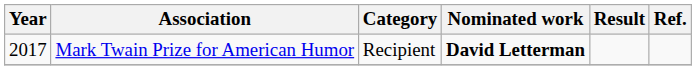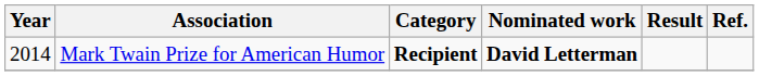Mark Twain Prize for American Humor | Year: 2017 -> 2014
Mark Twain Prize for American Humor | Category: normal -> bold
